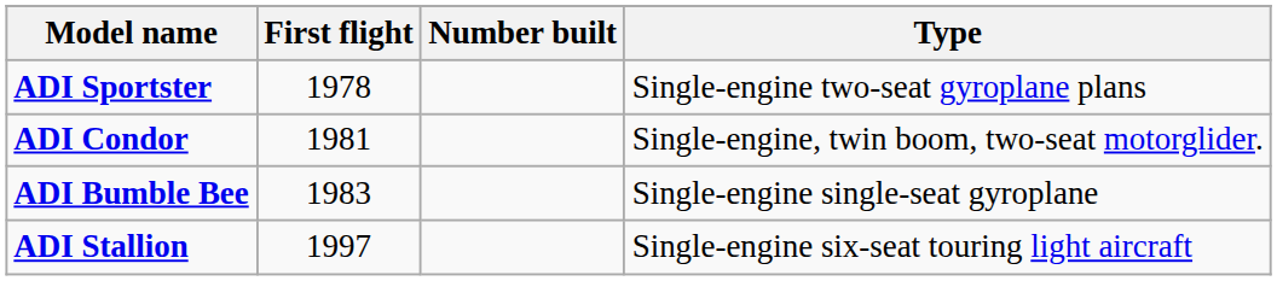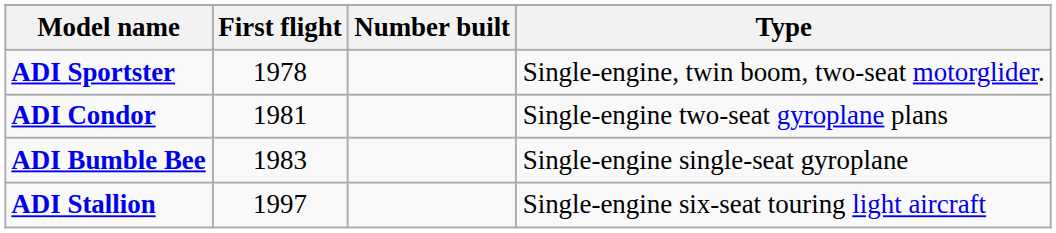ADI Sportster | Type: Single-engine two-seat gyroplane plans -> Single-engine, twin boom, two-seat motorglider.
ADI Condor | Type: Single-engine, twin boom, two-seat motorglider. -> Single-engine two-seat gyroplane plans
